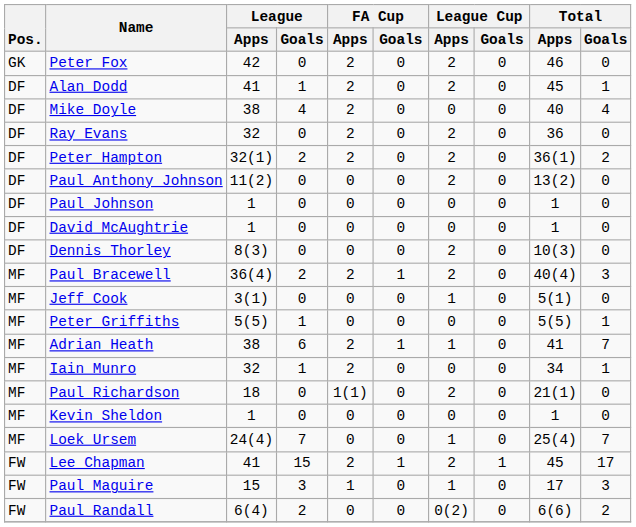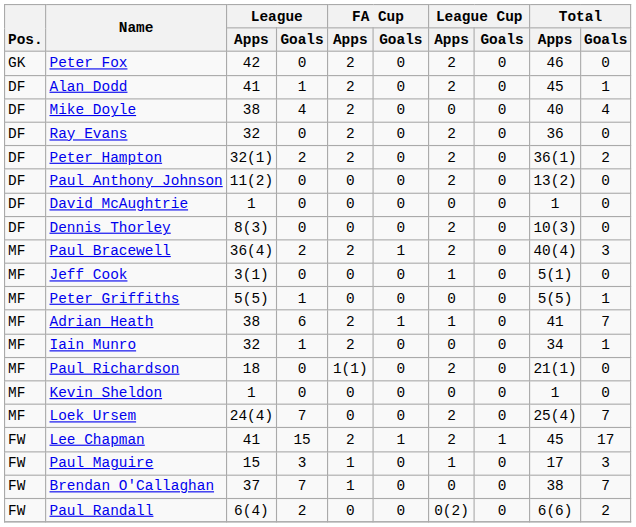- row: DF | Paul Johnson | 1 | 0 | 0 | 0 | 0 | 0 | 1 | 0
Loek Ursem | League Cup / Apps: 1 -> 2
+ row: FW | Brendan O'Callaghan | 37 | 7 | 1 | 0 | 0 | 0 | 38 | 7
